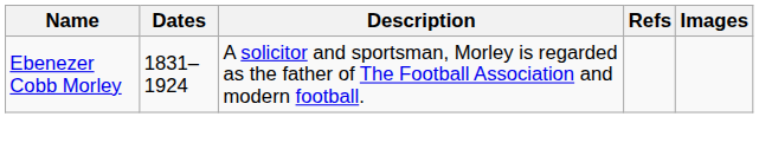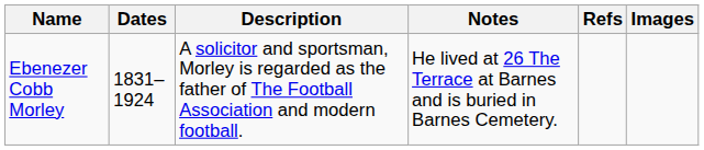+ column: Notes | He lived at 26 The Terrace at Barnes and is buried in Barnes Cemetery.
